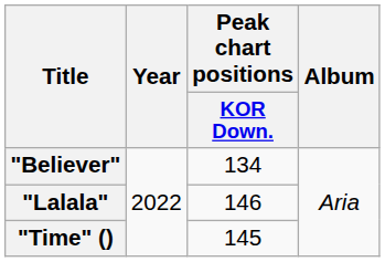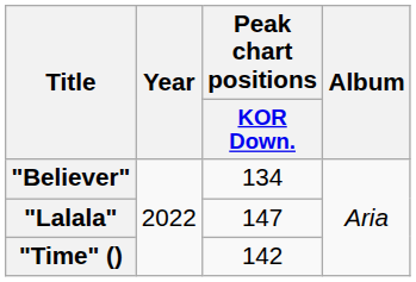"Lalala" | Peak chart positions / KOR Down.: 146 -> 147
"Time" () | Peak chart positions / KOR Down.: 145 -> 142
